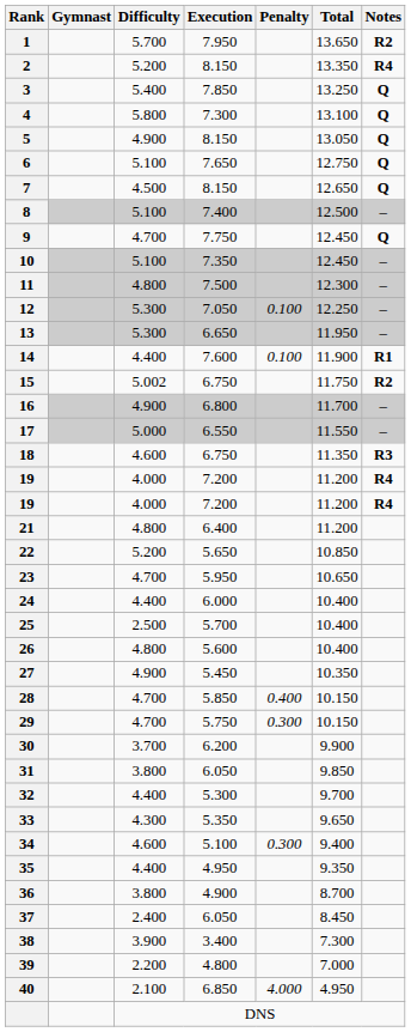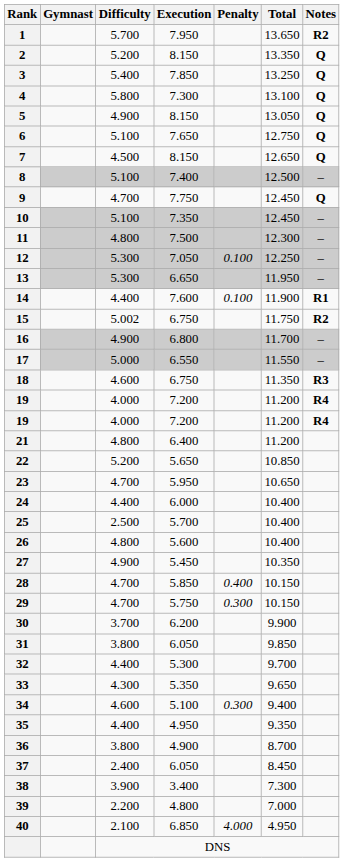2 | Notes: R4 -> Q
